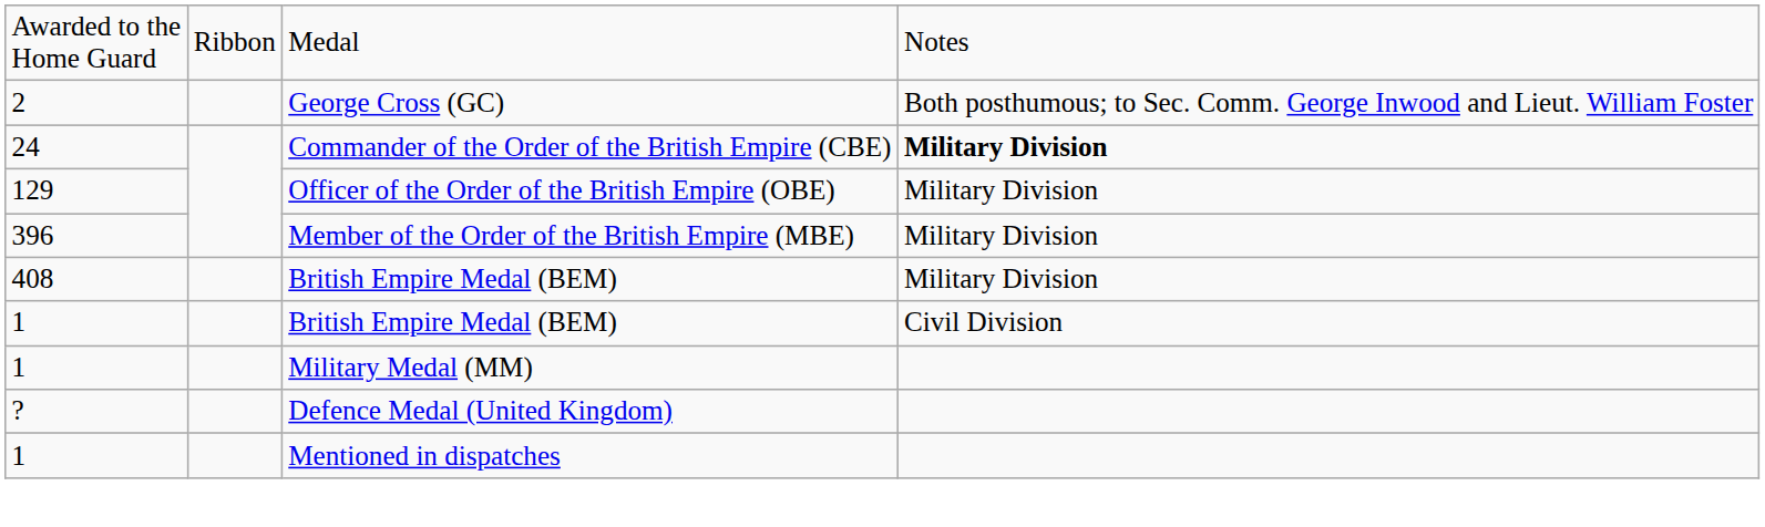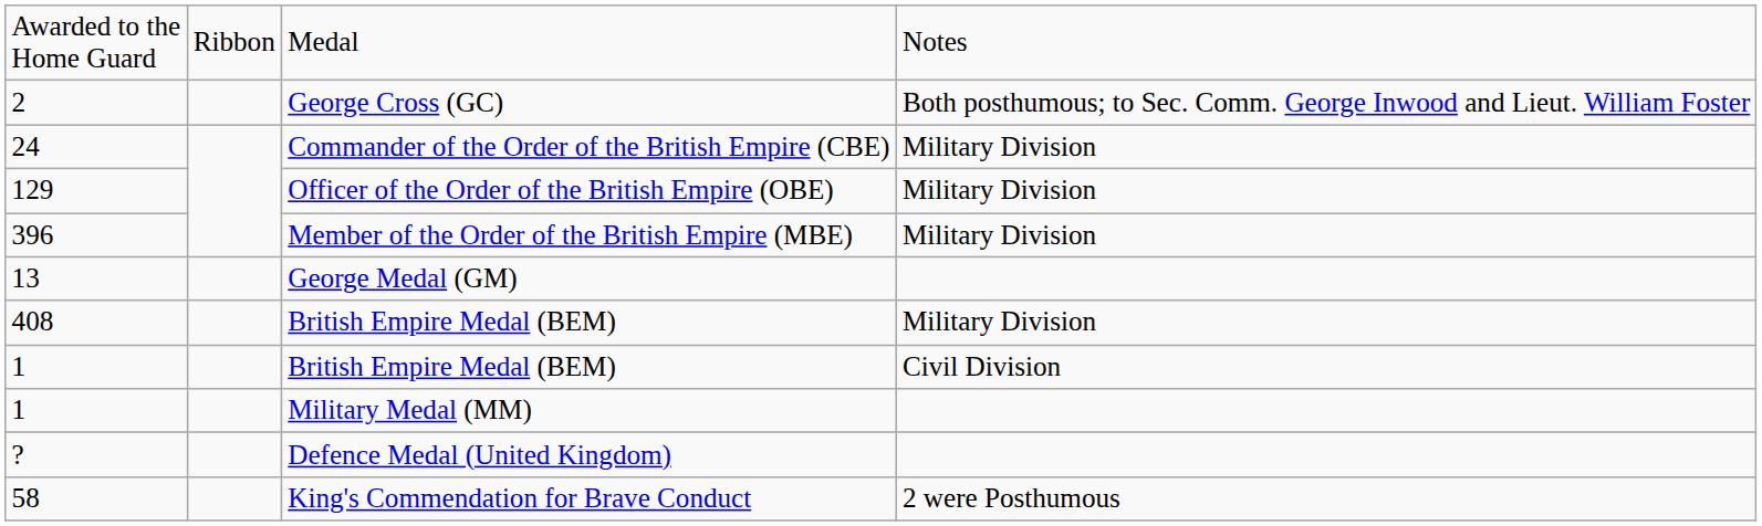Commander of the Order of the British Empire (CBE) | column 4: bold -> normal
+ row: 13 | George Medal (GM)
- row: 1 | Mentioned in dispatches
+ row: 58 | King's Commendation for Brave Conduct | 2 were Posthumous
